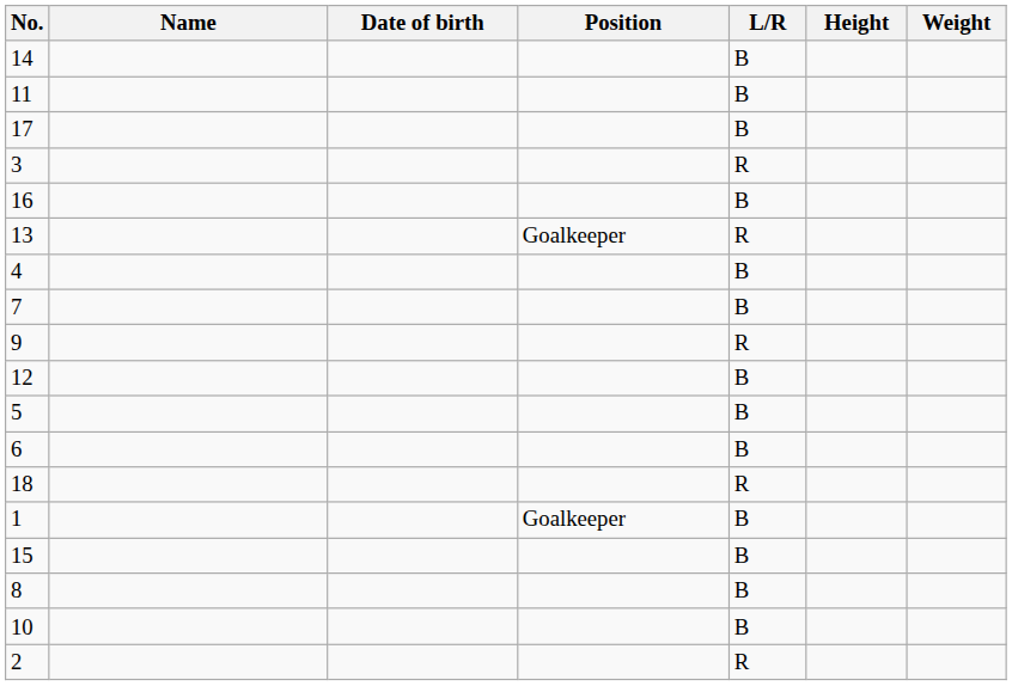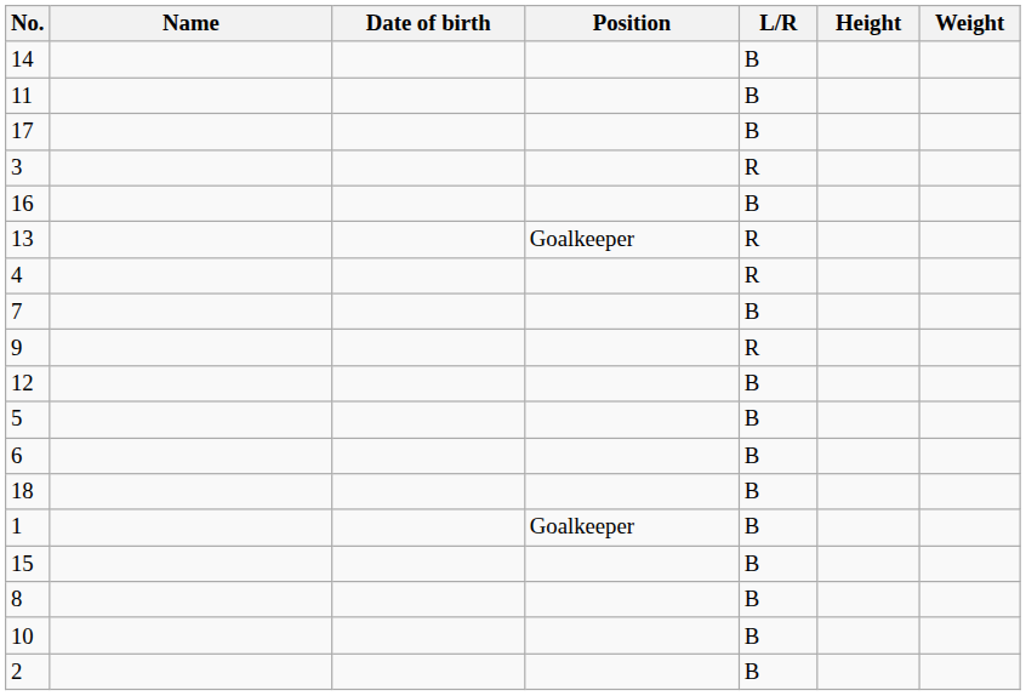4 | L/R: B -> R
18 | L/R: R -> B
2 | L/R: R -> B
